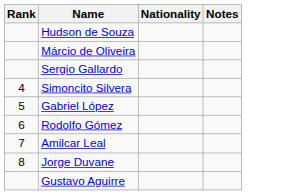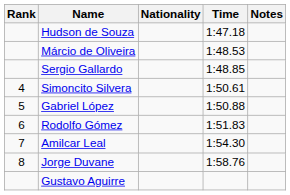+ column: Time | 1:47.18 | 1:48.53 | 1:48.85 | 1:50.61 | 1:50.88 | 1:51.83 | 1:54.30 | 1:58.76
